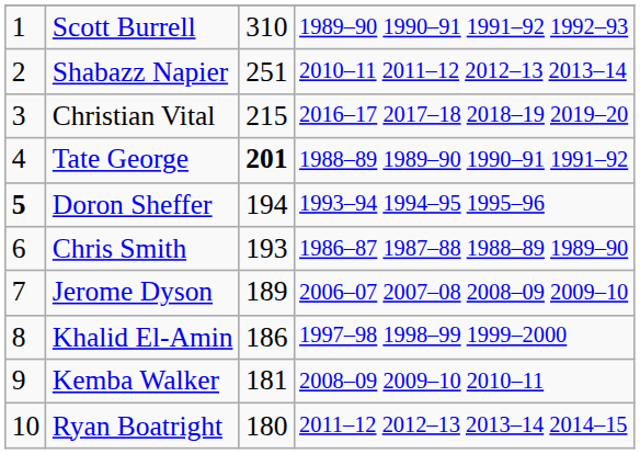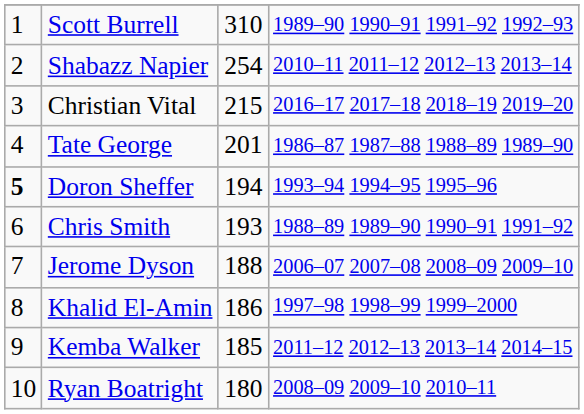Shabazz Napier | column 3: 251 -> 254
Tate George | column 3: bold -> normal
Tate George | column 4: 1988–89 1989–90 1990–91 1991–92 -> 1986–87 1987–88 1988–89 1989–90
Chris Smith | column 4: 1986–87 1987–88 1988–89 1989–90 -> 1988–89 1989–90 1990–91 1991–92
Jerome Dyson | column 3: 189 -> 188
Kemba Walker | column 3: 181 -> 185
Kemba Walker | column 4: 2008–09 2009–10 2010–11 -> 2011–12 2012–13 2013–14 2014–15
Ryan Boatright | column 4: 2011–12 2012–13 2013–14 2014–15 -> 2008–09 2009–10 2010–11
